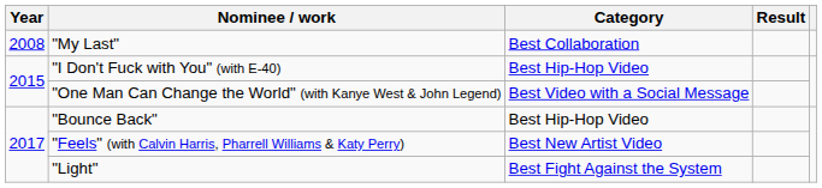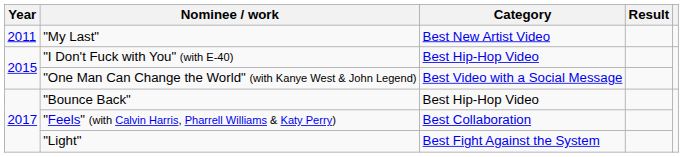"My Last" | Year: 2008 -> 2011
"My Last" | Category: Best Collaboration -> Best New Artist Video
"Feels" (with Calvin Harris, Pharrell Williams & Katy Perry) | Category: Best New Artist Video -> Best Collaboration
